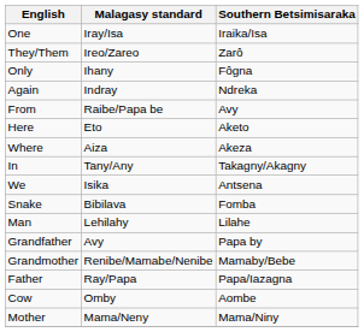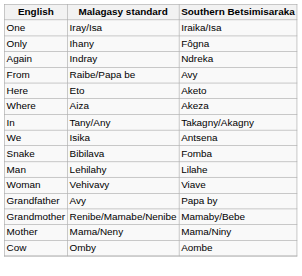- row: They/Them | Ireo/Zareo | Zarô
+ row: Woman | Vehivavy | Viave
- row: Father | Ray/Papa | Papa/Iazagna
rows swapped: Mother <-> Cow
